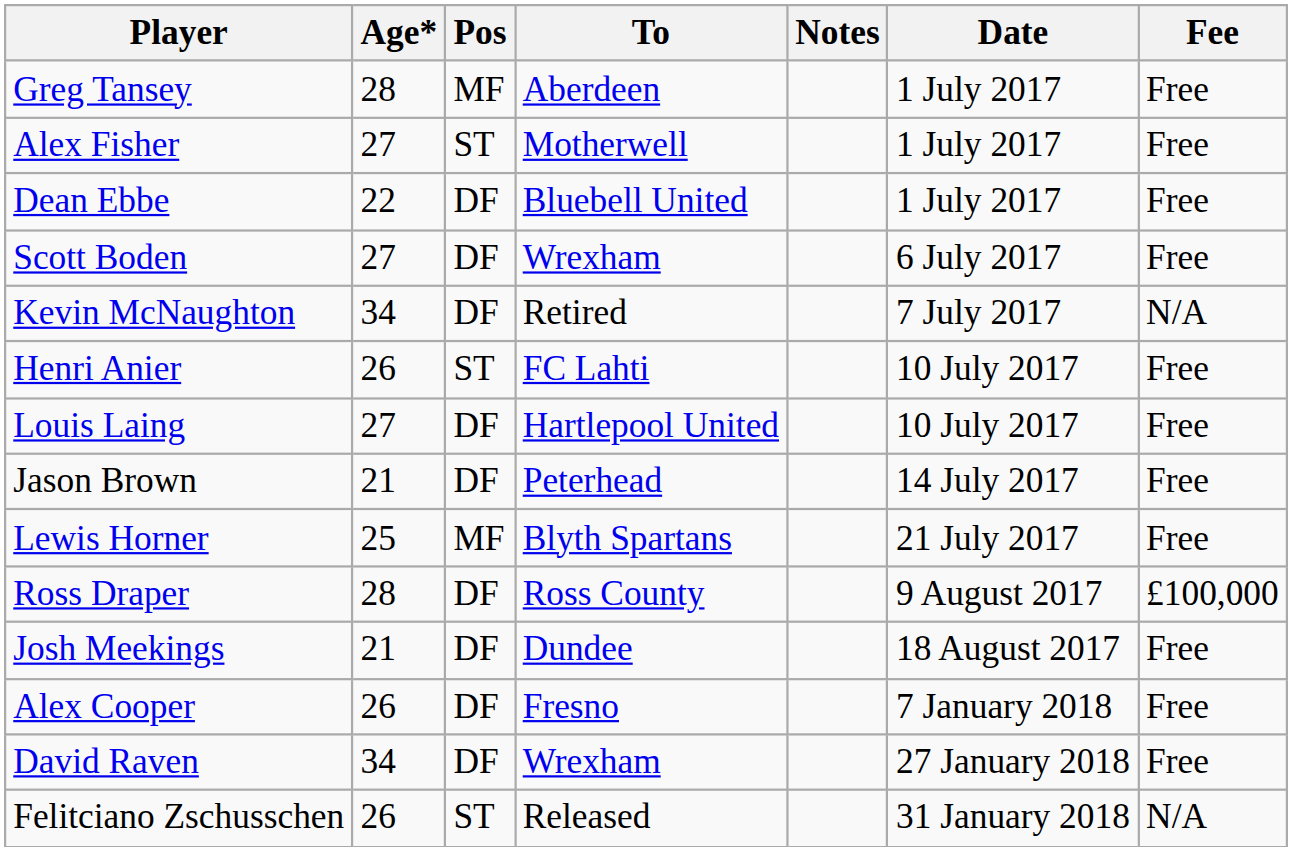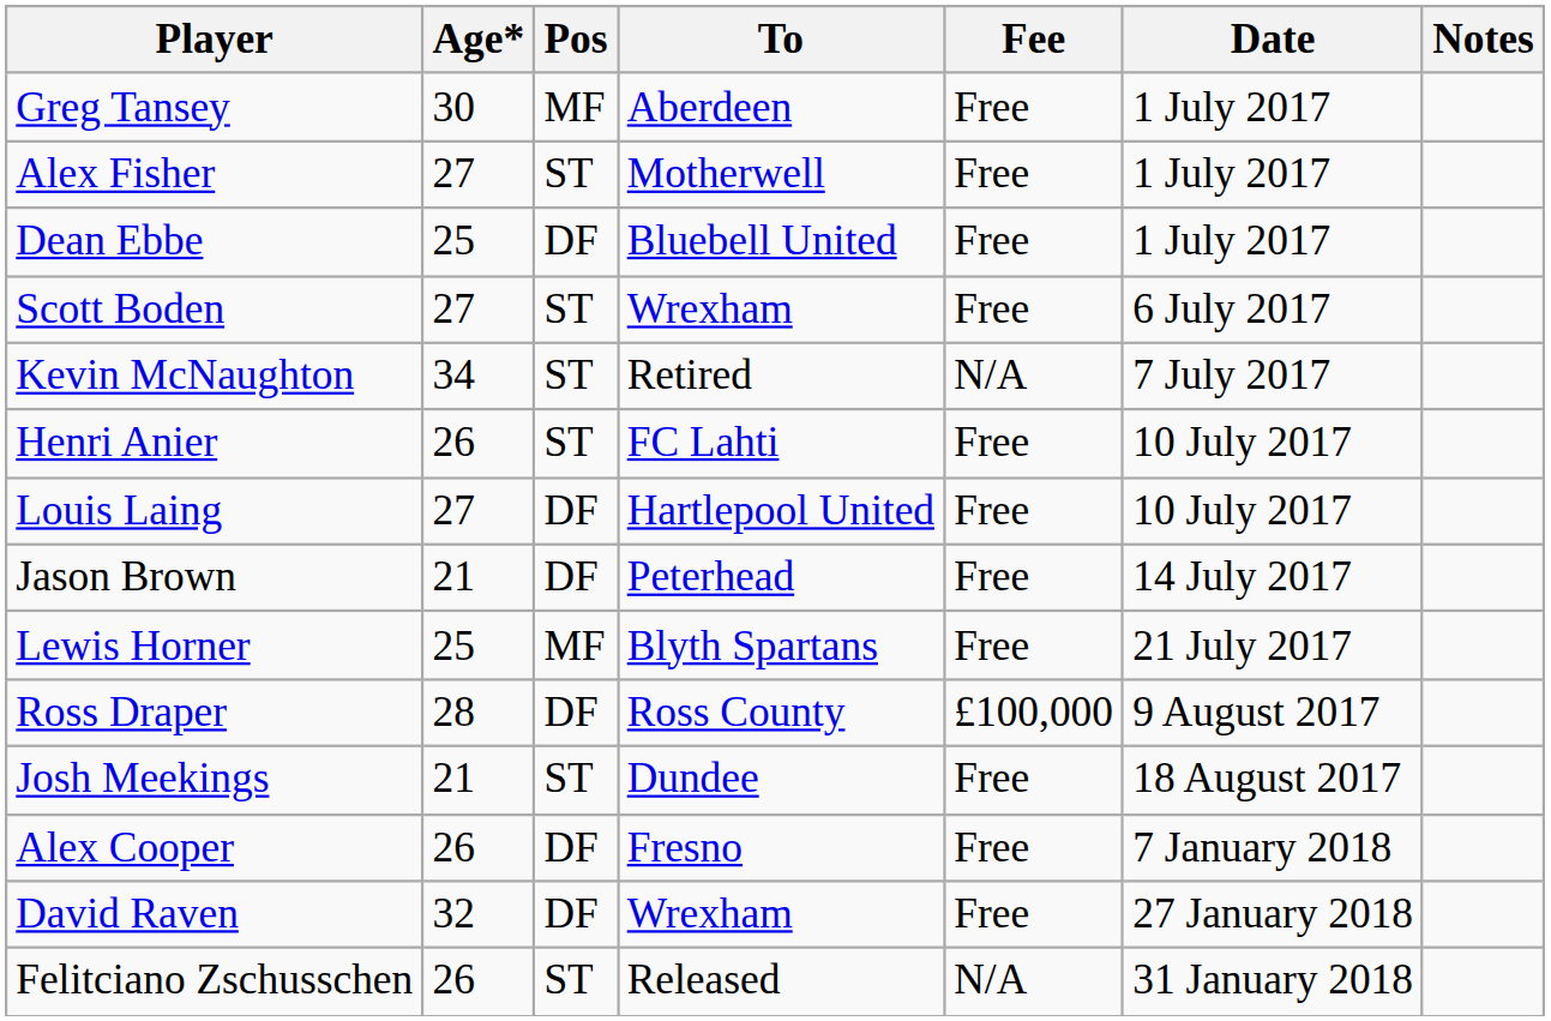columns swapped: Fee <-> Notes
Greg Tansey | Age*: 28 -> 30
Dean Ebbe | Age*: 22 -> 25
Scott Boden | Pos: DF -> ST
Kevin McNaughton | Pos: DF -> ST
Josh Meekings | Pos: DF -> ST
David Raven | Age*: 34 -> 32
